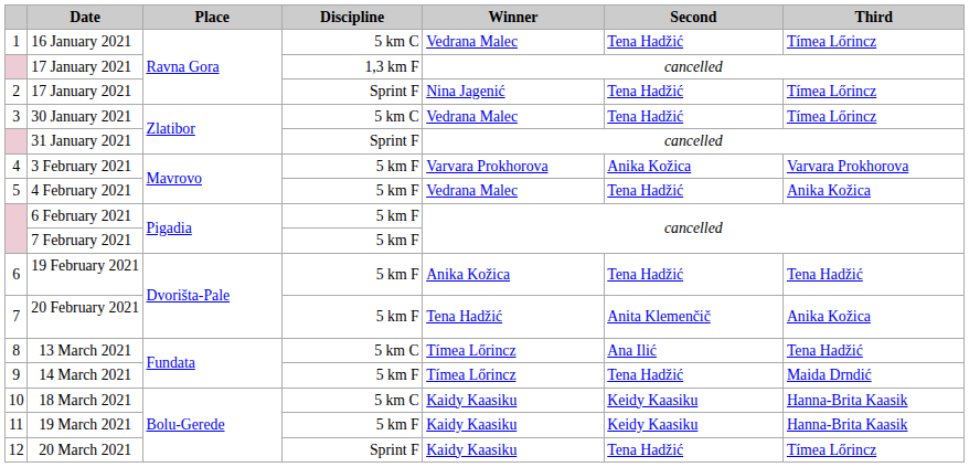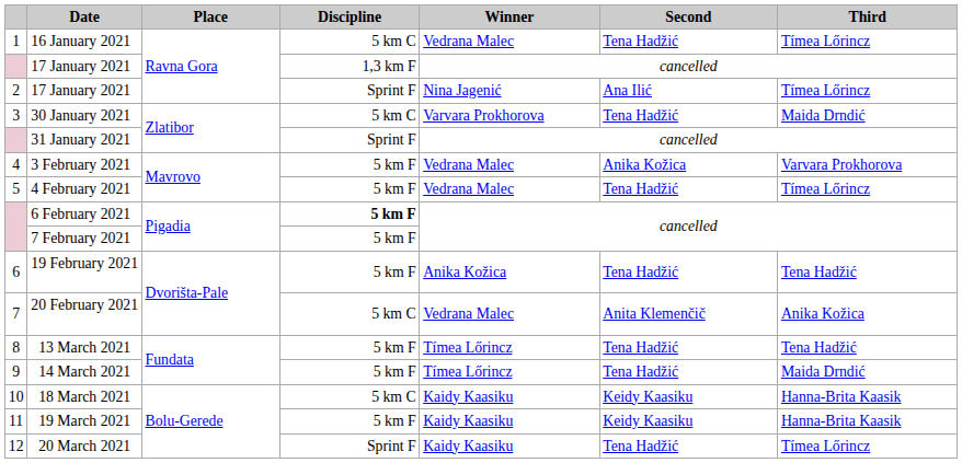2 / 17 January 2021 | Second: Tena Hadžić -> Ana Ilić
30 January 2021 | Winner: Vedrana Malec -> Varvara Prokhorova
30 January 2021 | Third: Tímea Lőrincz -> Maida Drndić
3 February 2021 | Winner: Varvara Prokhorova -> Vedrana Malec
4 February 2021 | Third: Anika Kožica -> Tímea Lőrincz
6 February 2021 | Discipline: normal -> bold
20 February 2021 | Discipline: 5 km F -> 5 km C
20 February 2021 | Winner: Tena Hadžić -> Vedrana Malec
13 March 2021 | Discipline: 5 km C -> 5 km F
13 March 2021 | Second: Ana Ilić -> Tena Hadžić
